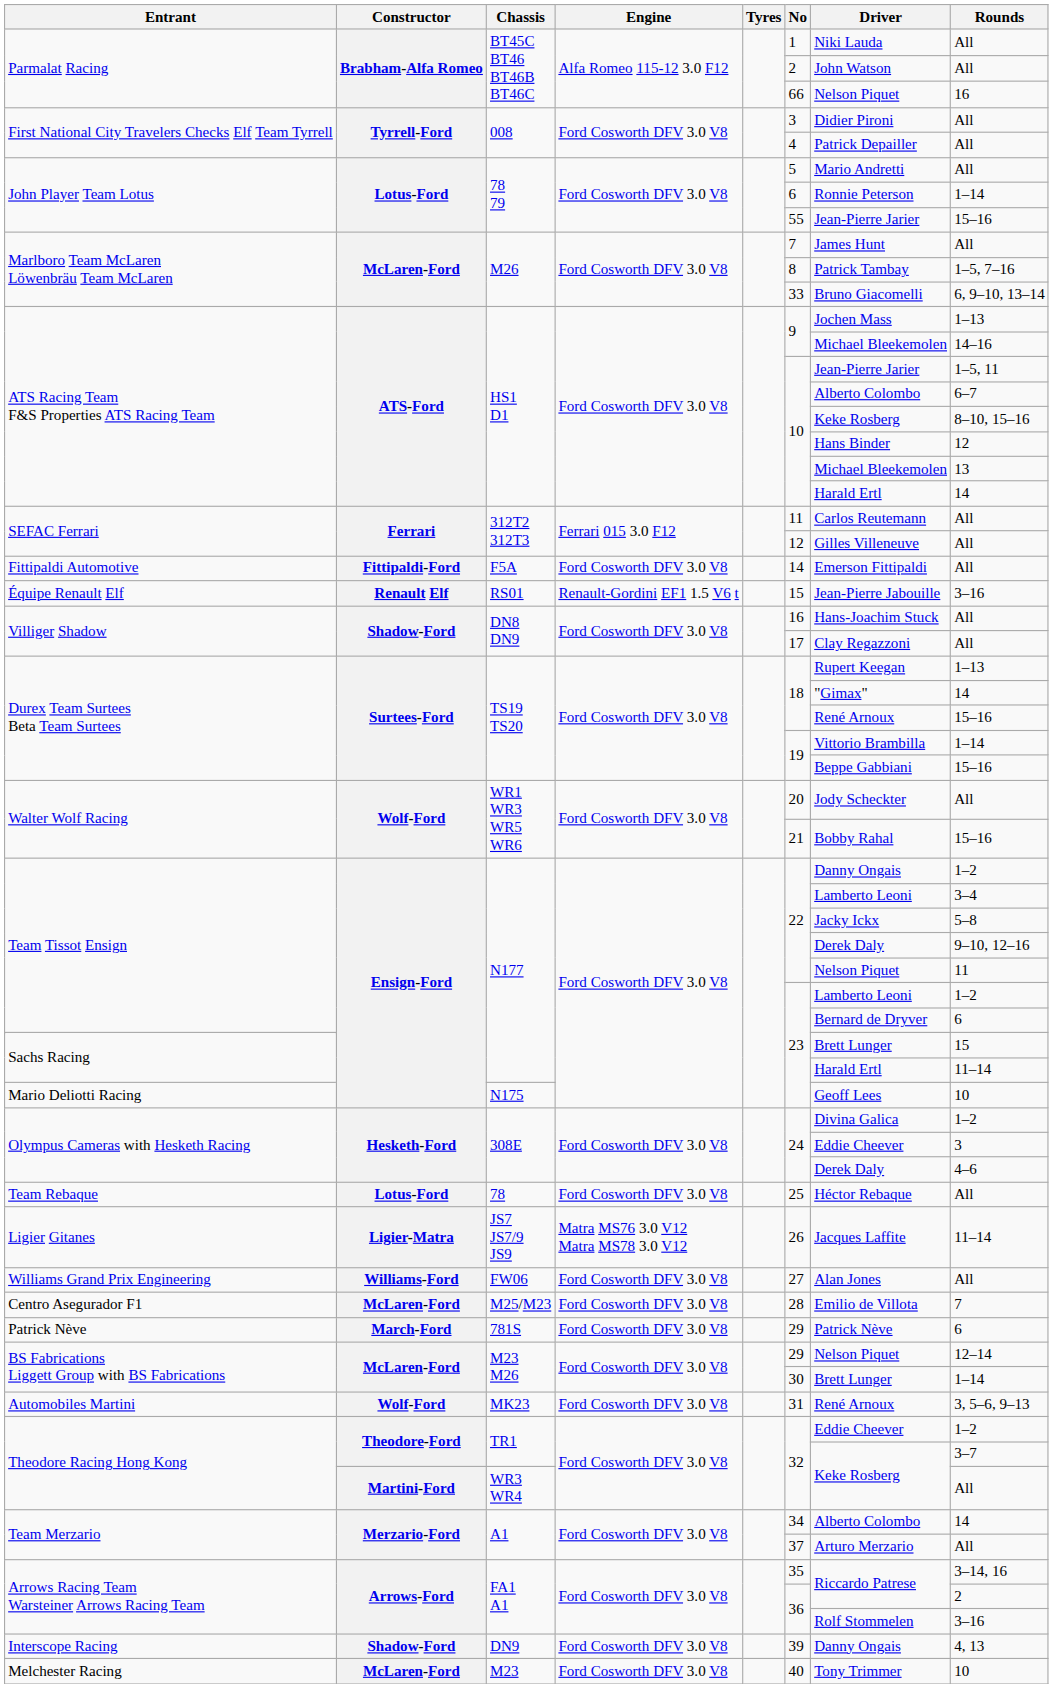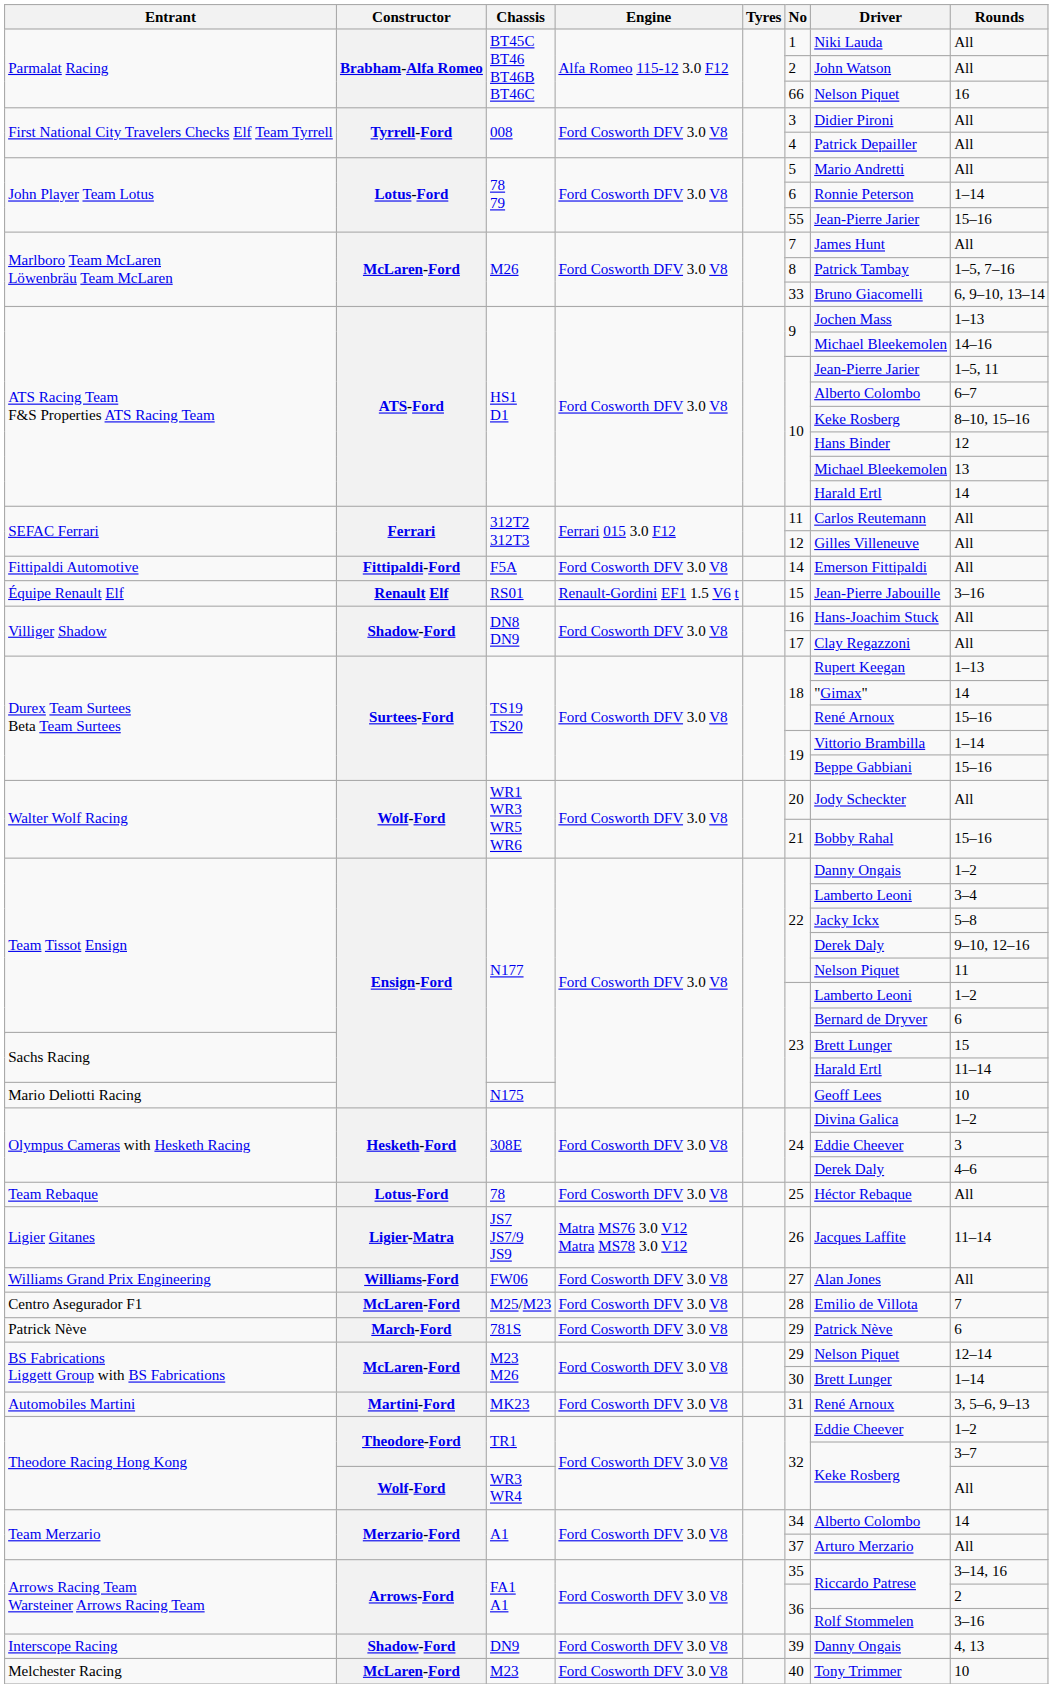Automobiles Martini | Constructor: Wolf-Ford -> Martini-Ford
Theodore Racing Hong Kong / WR3 WR4 | Constructor: Martini-Ford -> Wolf-Ford
